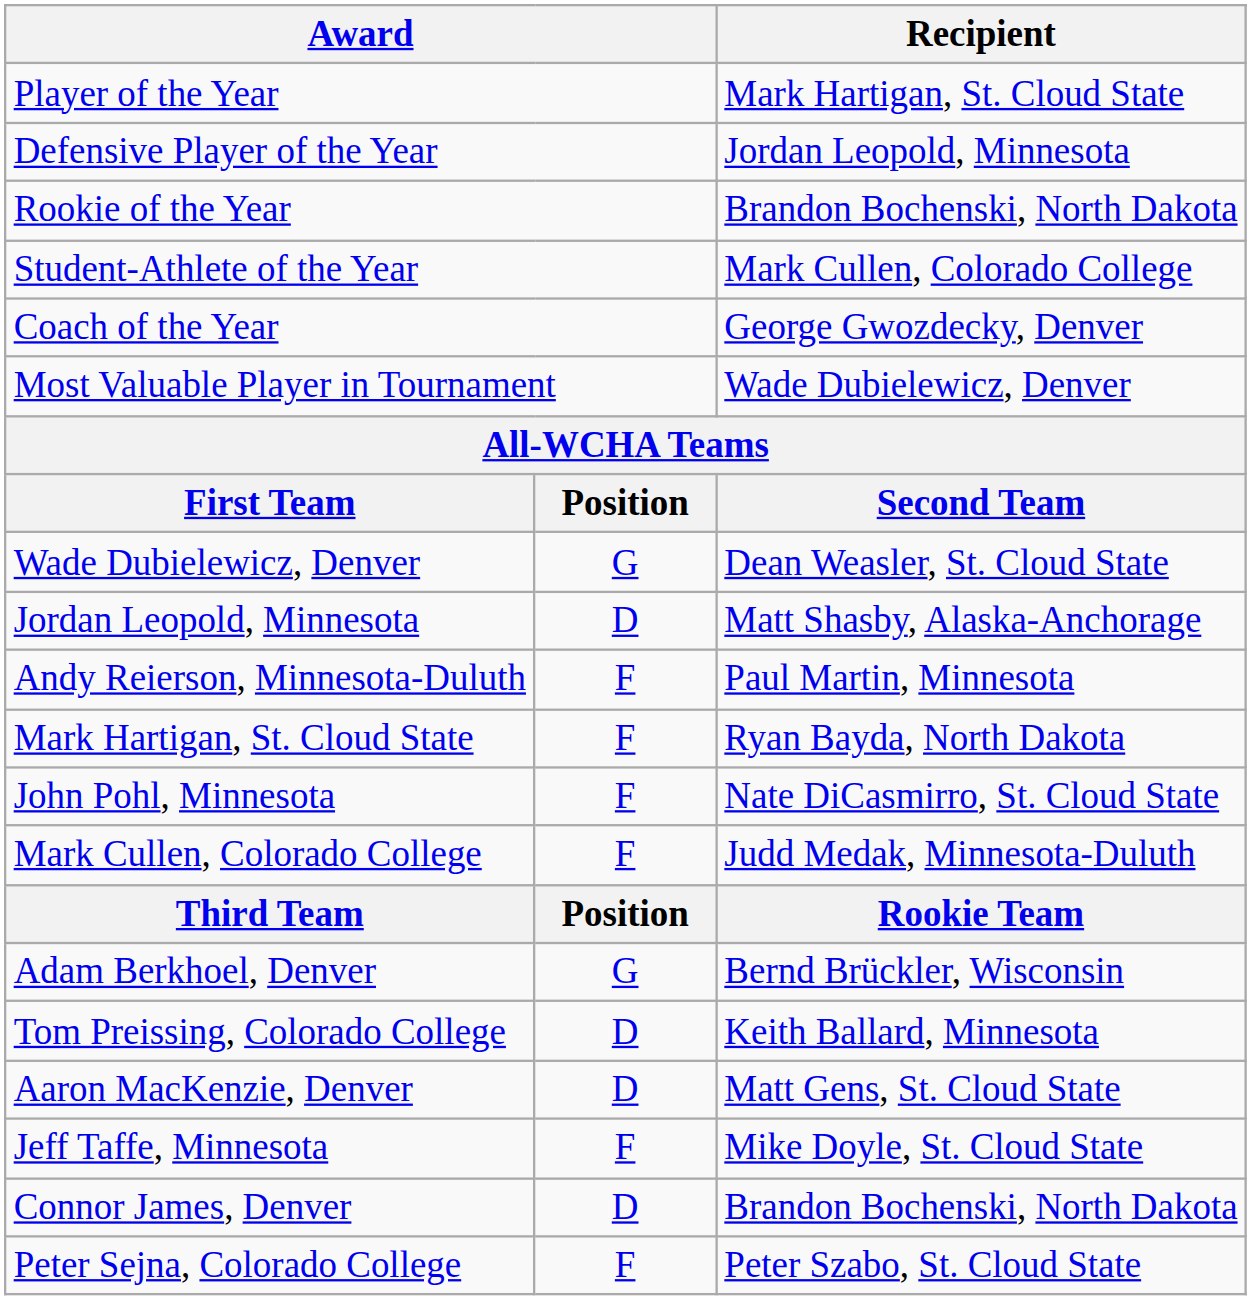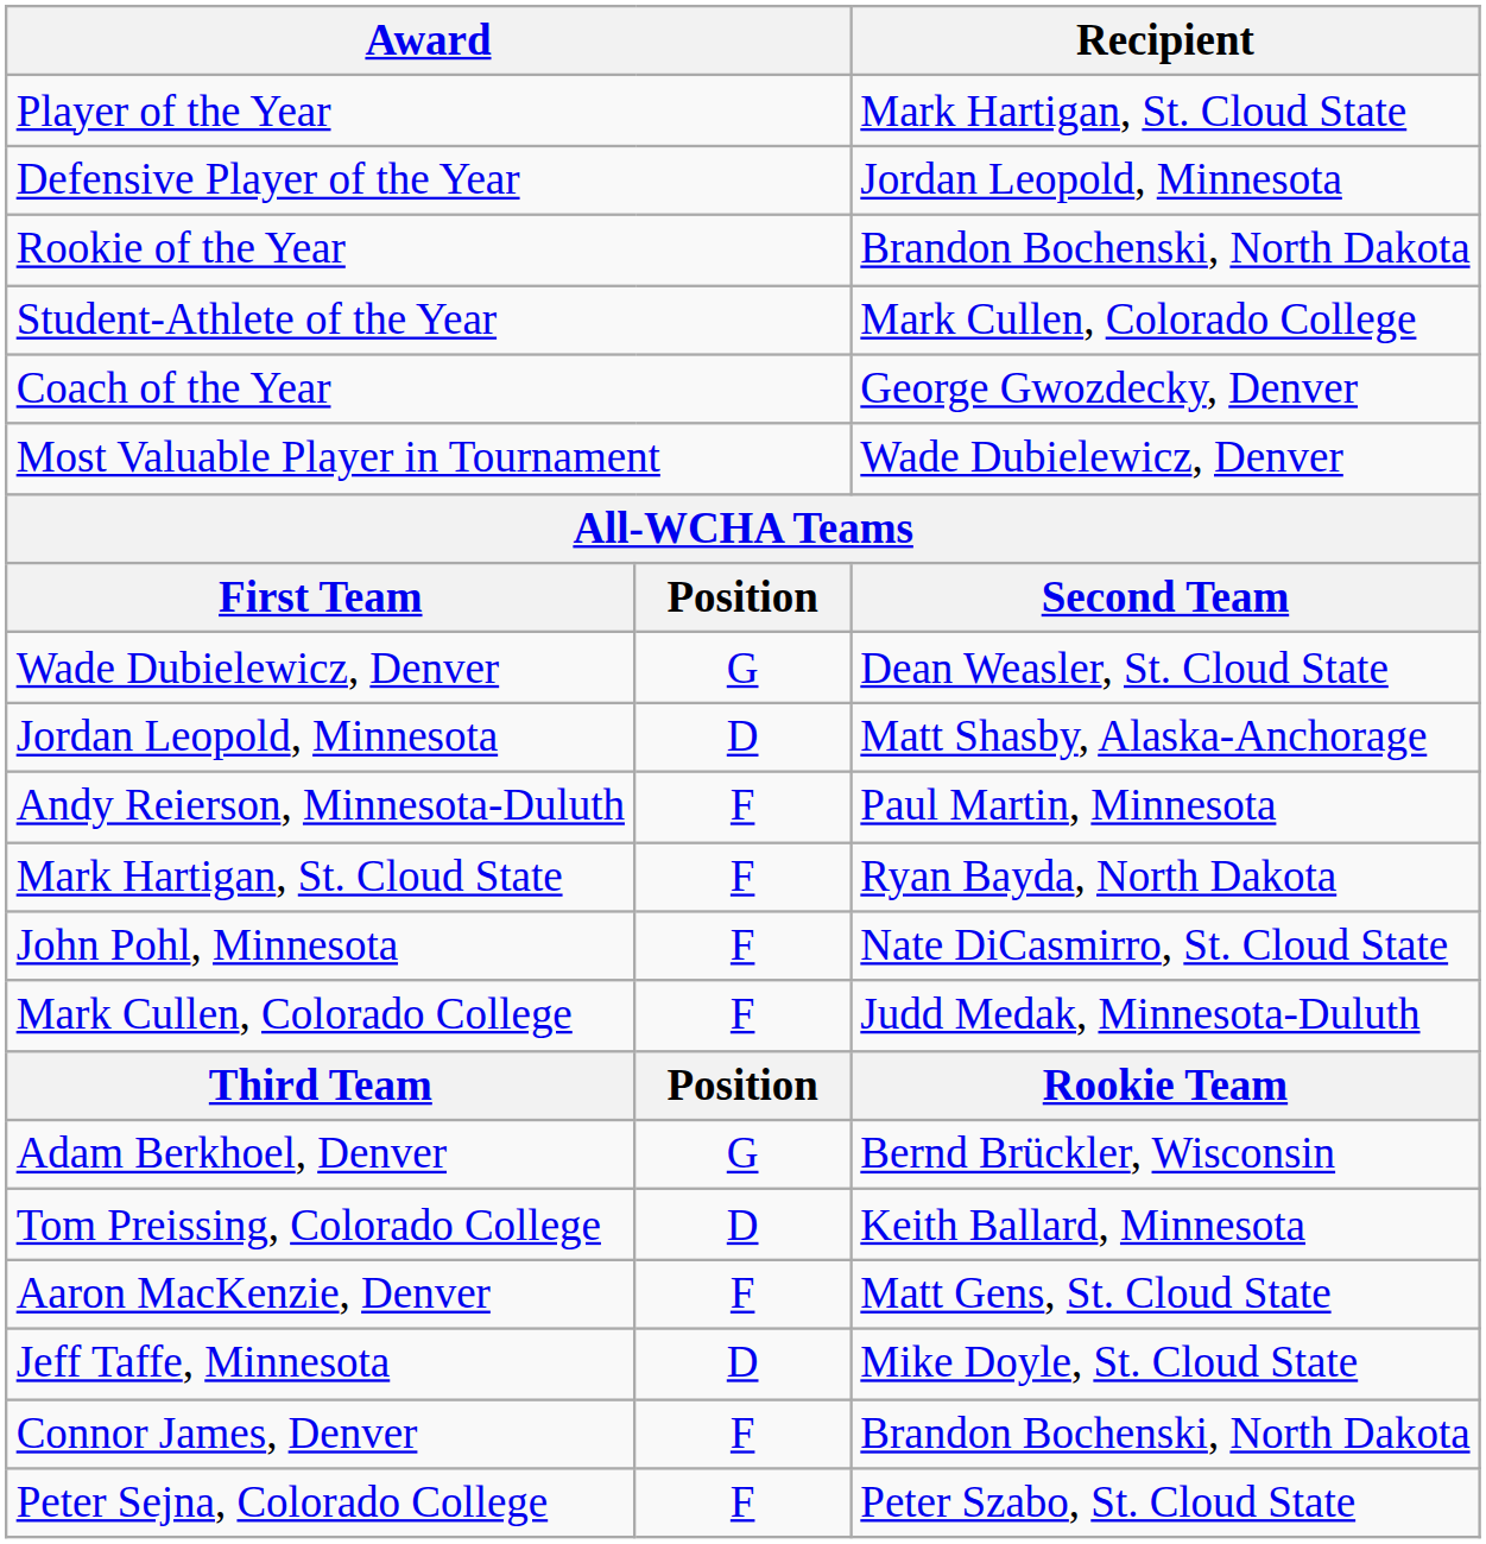Aaron MacKenzie, Denver | column 2: D -> F
Jeff Taffe, Minnesota | column 2: F -> D
Connor James, Denver | column 2: D -> F
